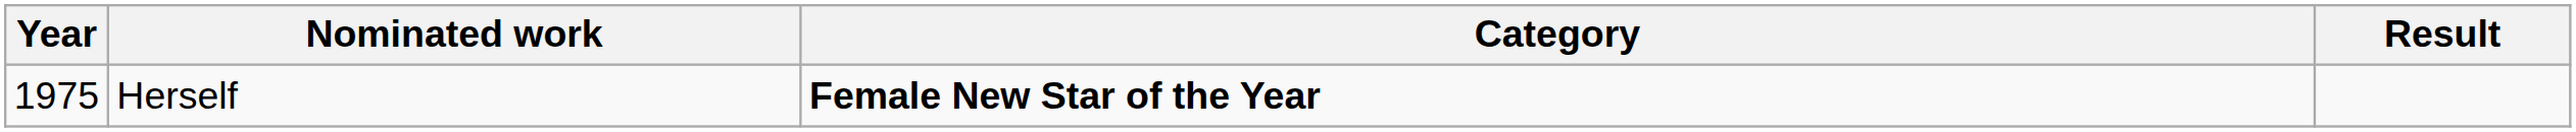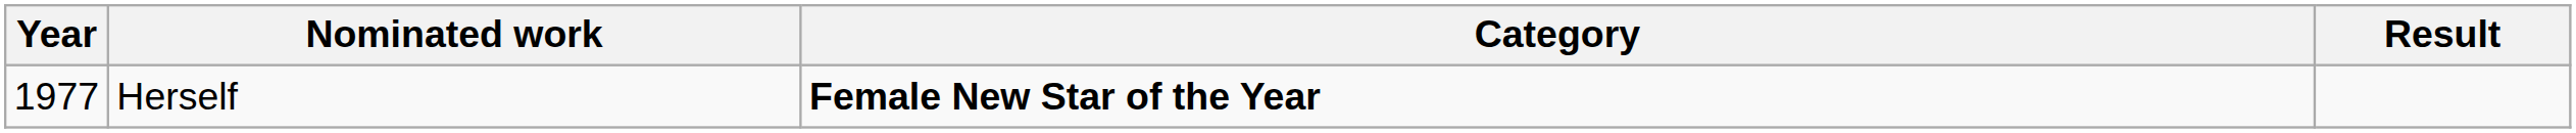Herself | Year: 1975 -> 1977
